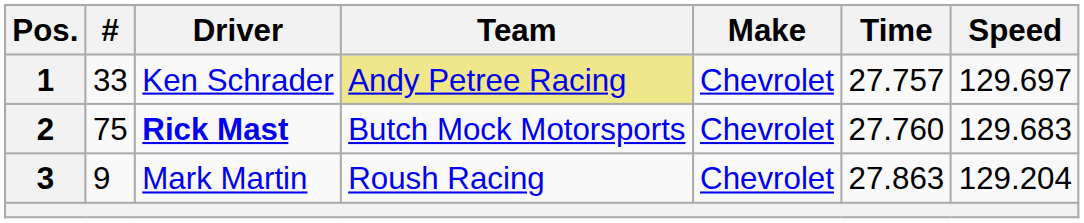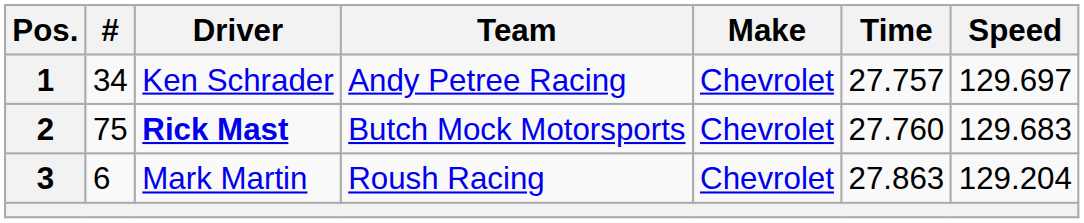1 | #: 33 -> 34
1 | Team: khaki background -> no background
3 | #: 9 -> 6
